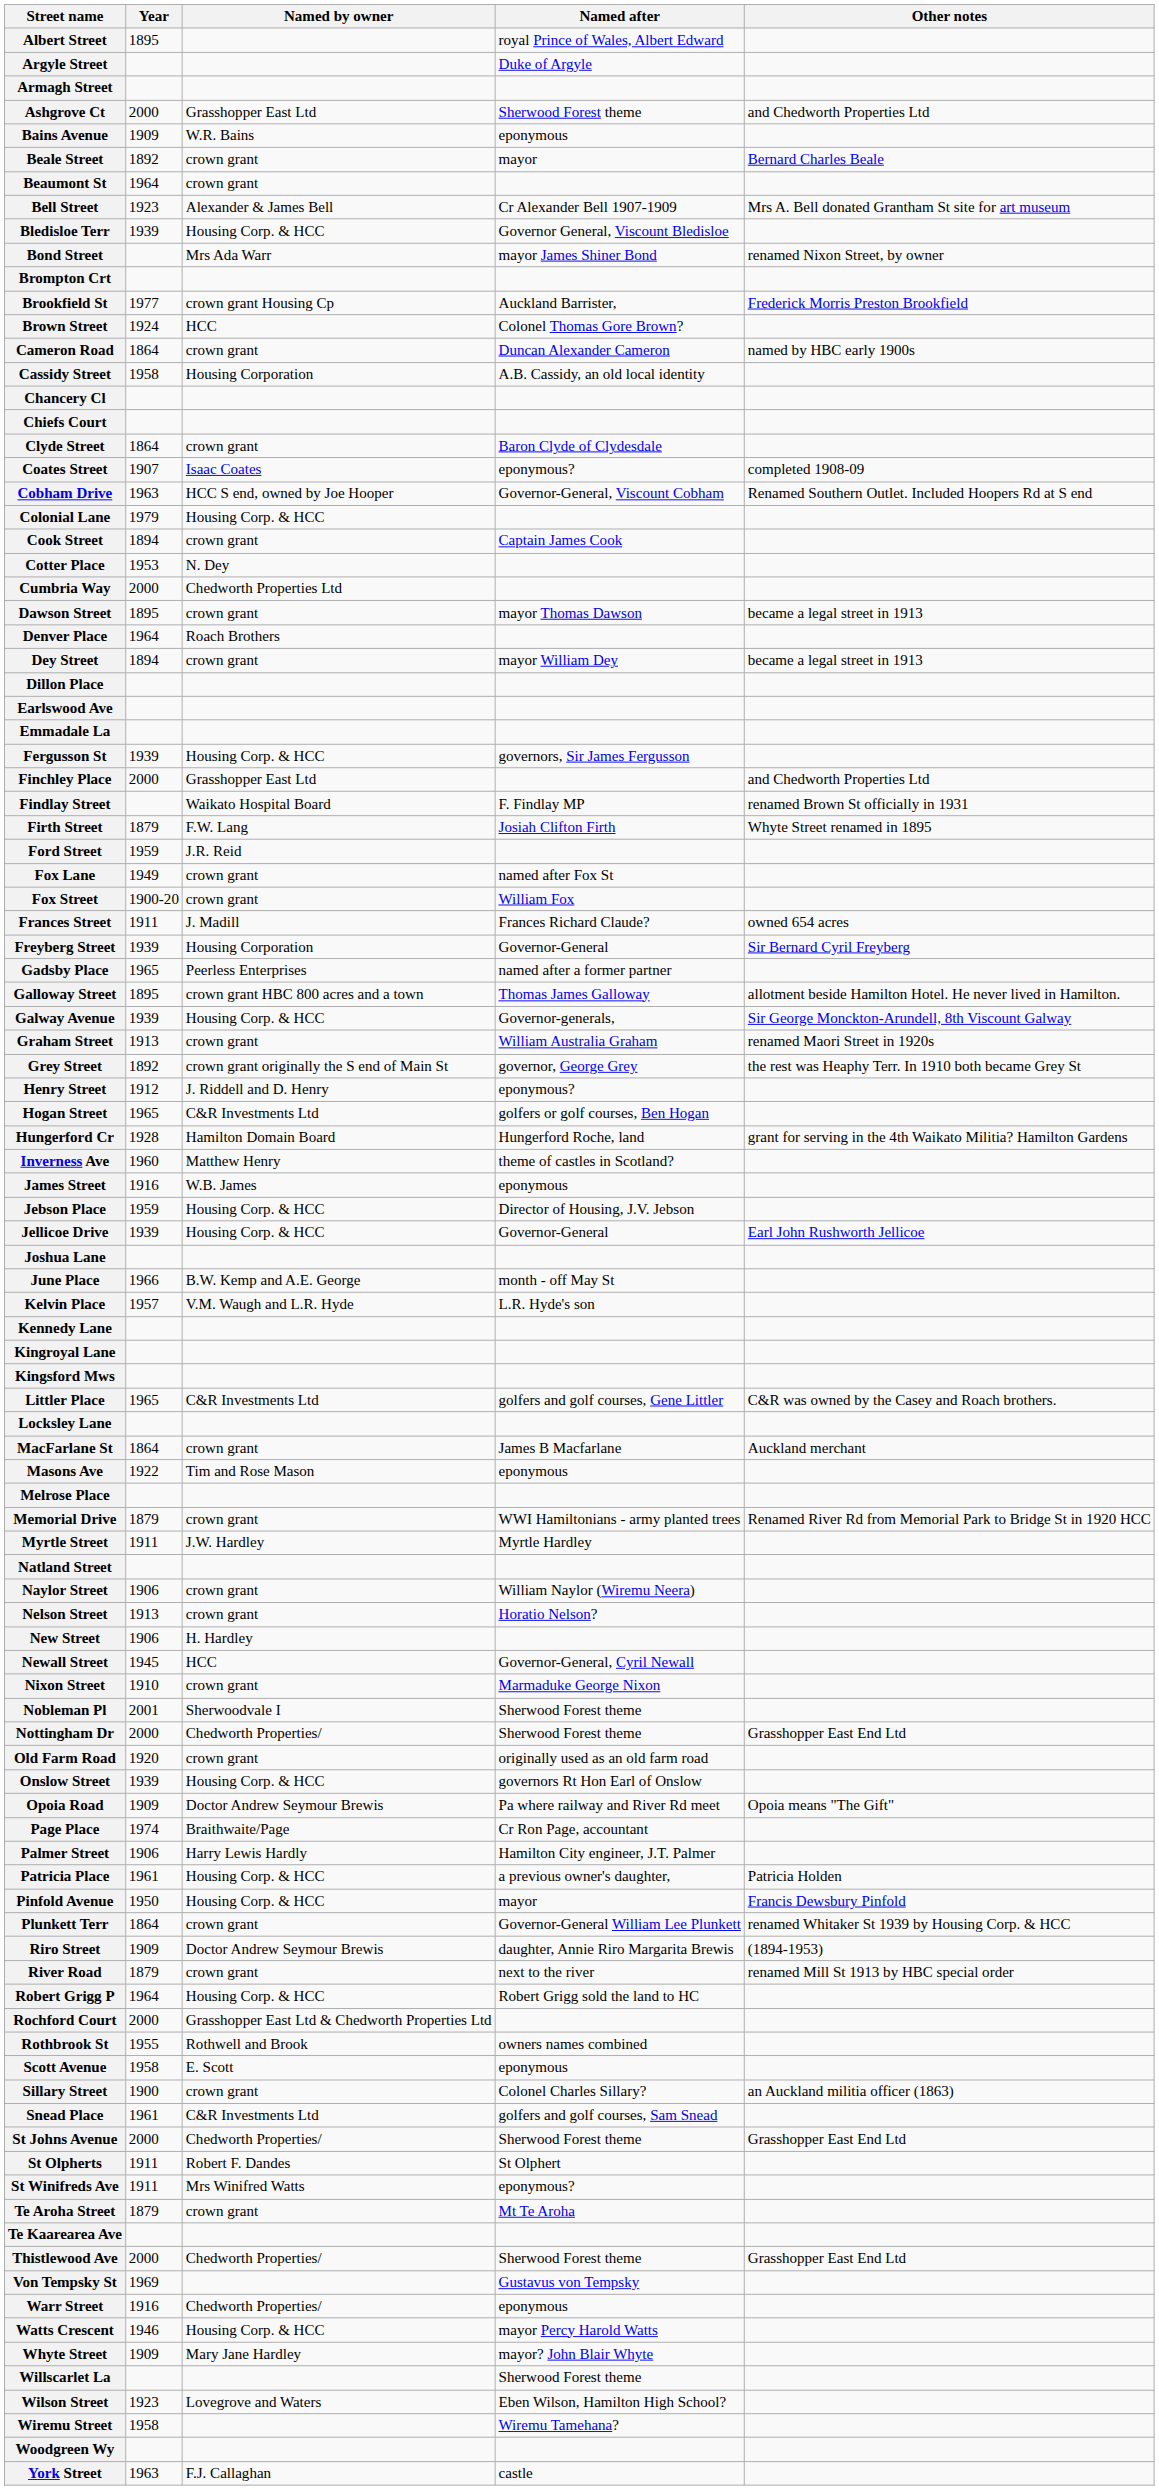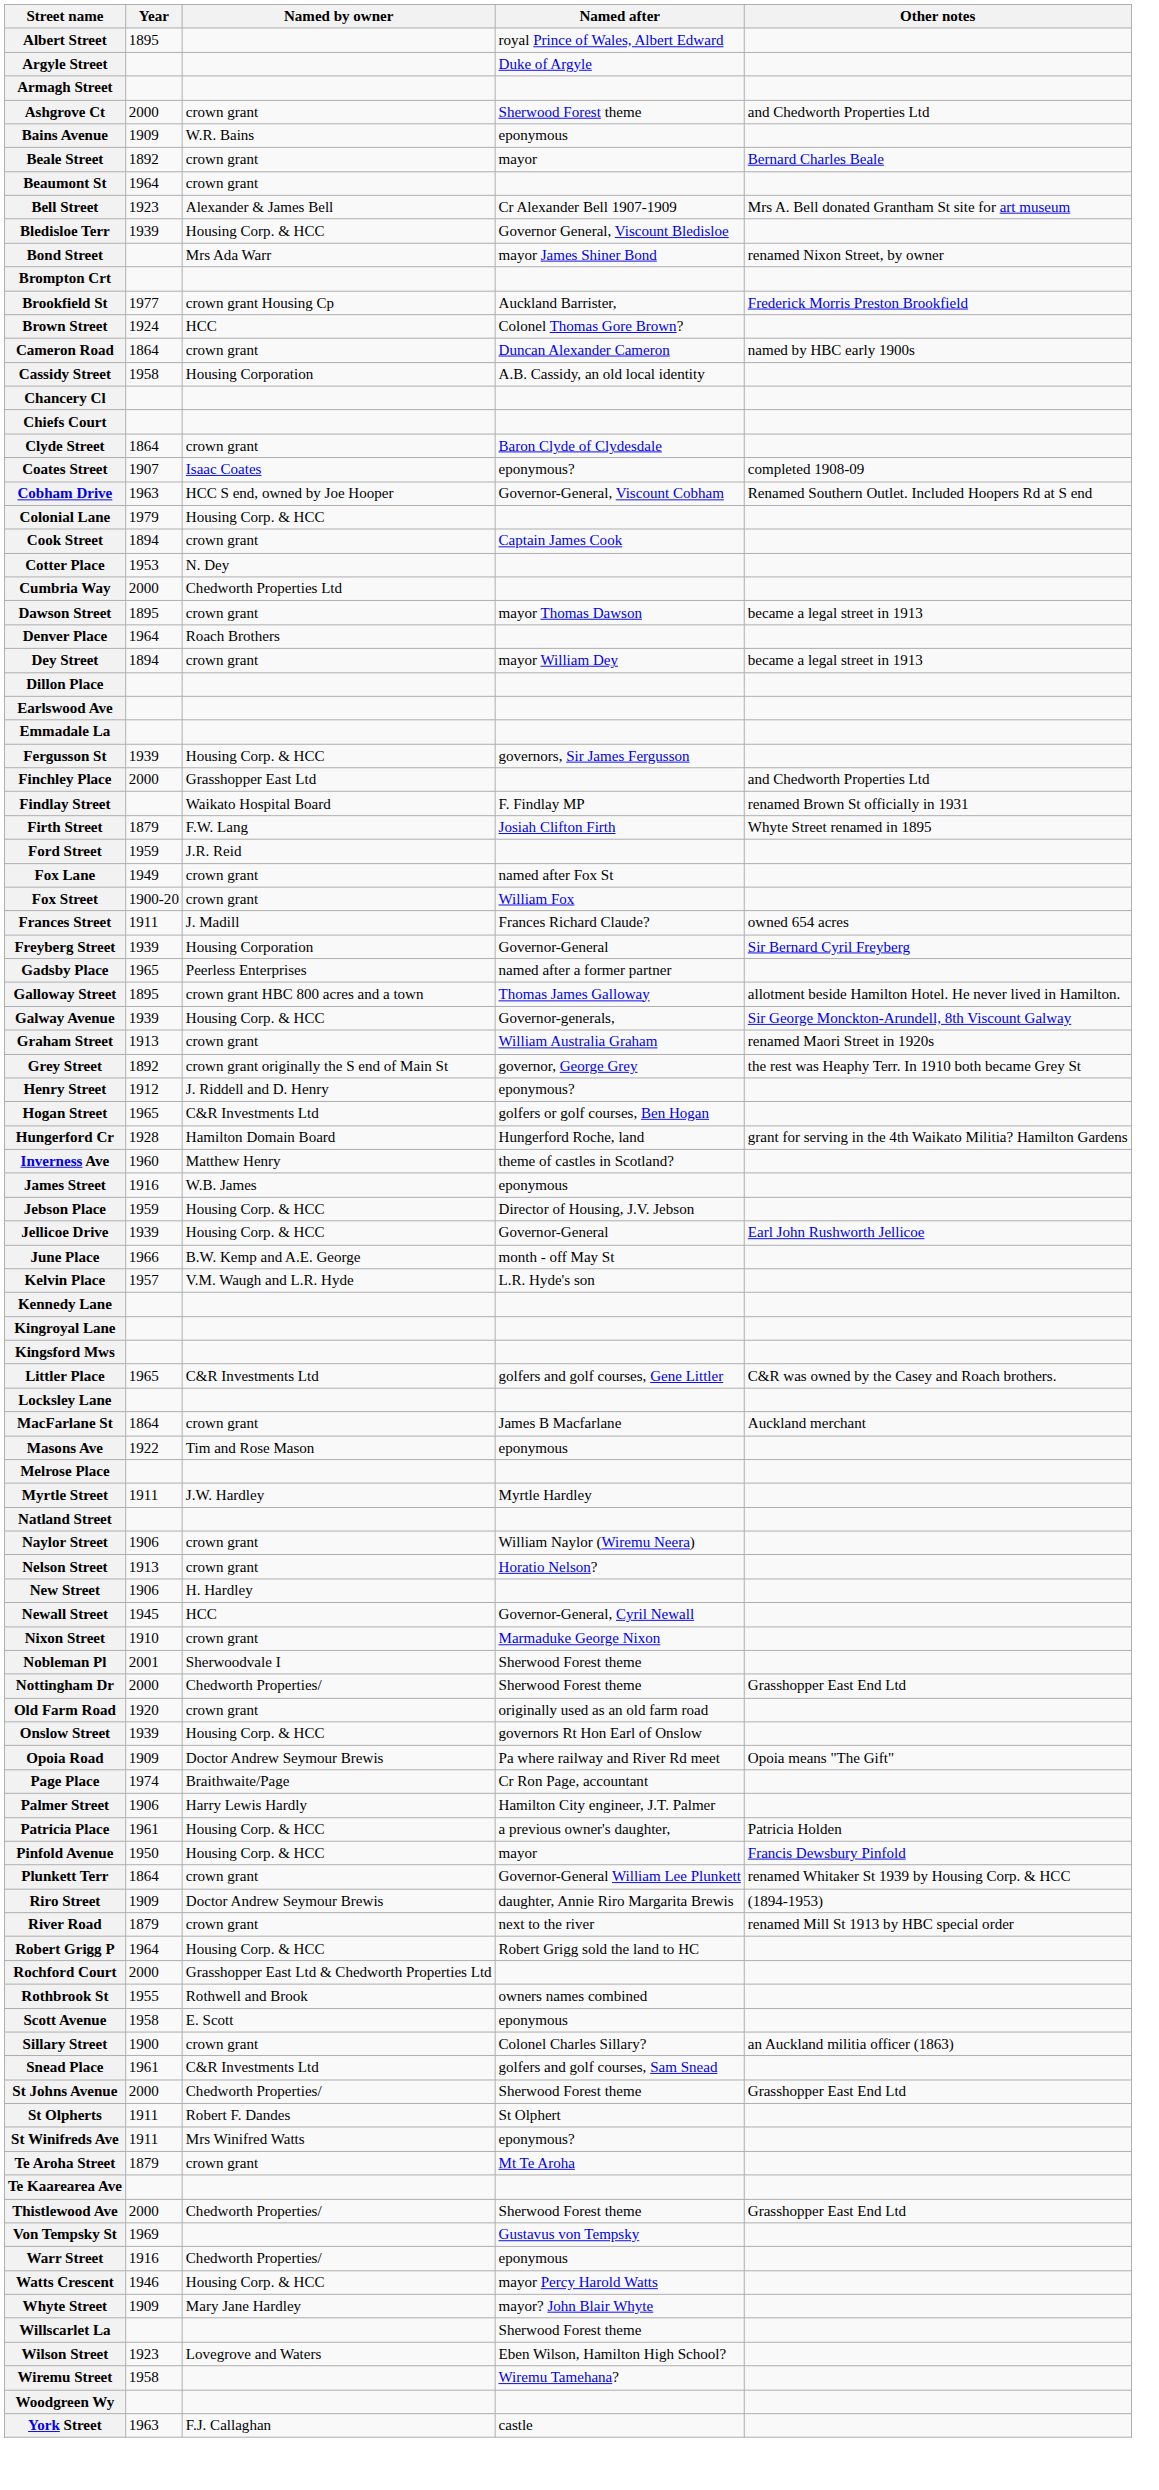Ashgrove Ct | Named by owner: Grasshopper East Ltd -> crown grant
- row: Joshua Lane
- row: Memorial Drive | 1879 | crown grant | WWI Hamiltonians - army planted trees | Renamed River Rd from Memorial Park to Bridge St in 1920 HCC
